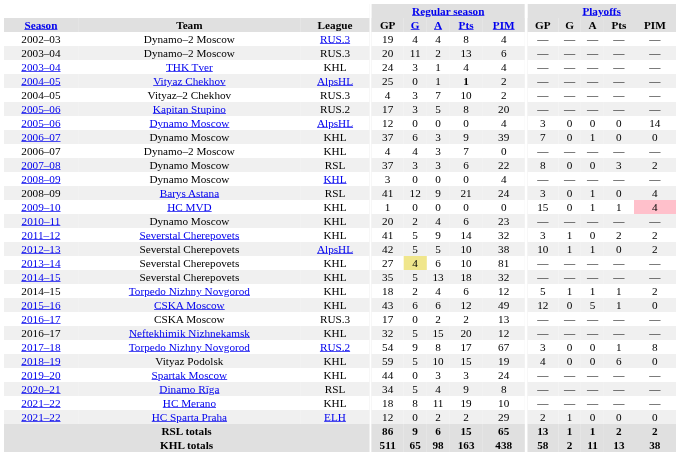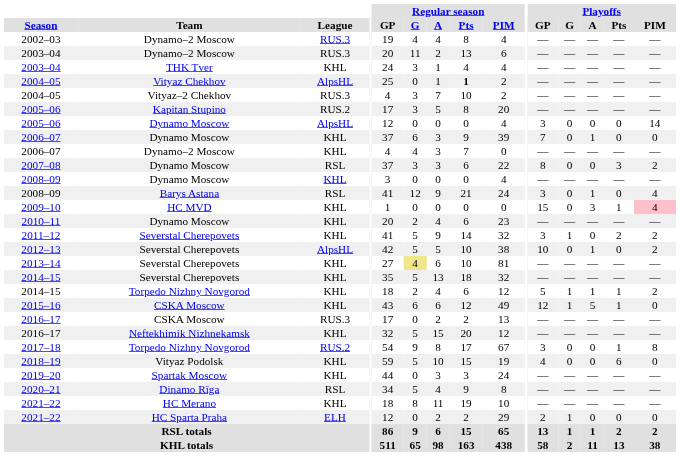2009–10 | Playoffs / A: 1 -> 3
2012–13 | Playoffs / G: 1 -> 0
2015–16 | Playoffs / G: 0 -> 1
